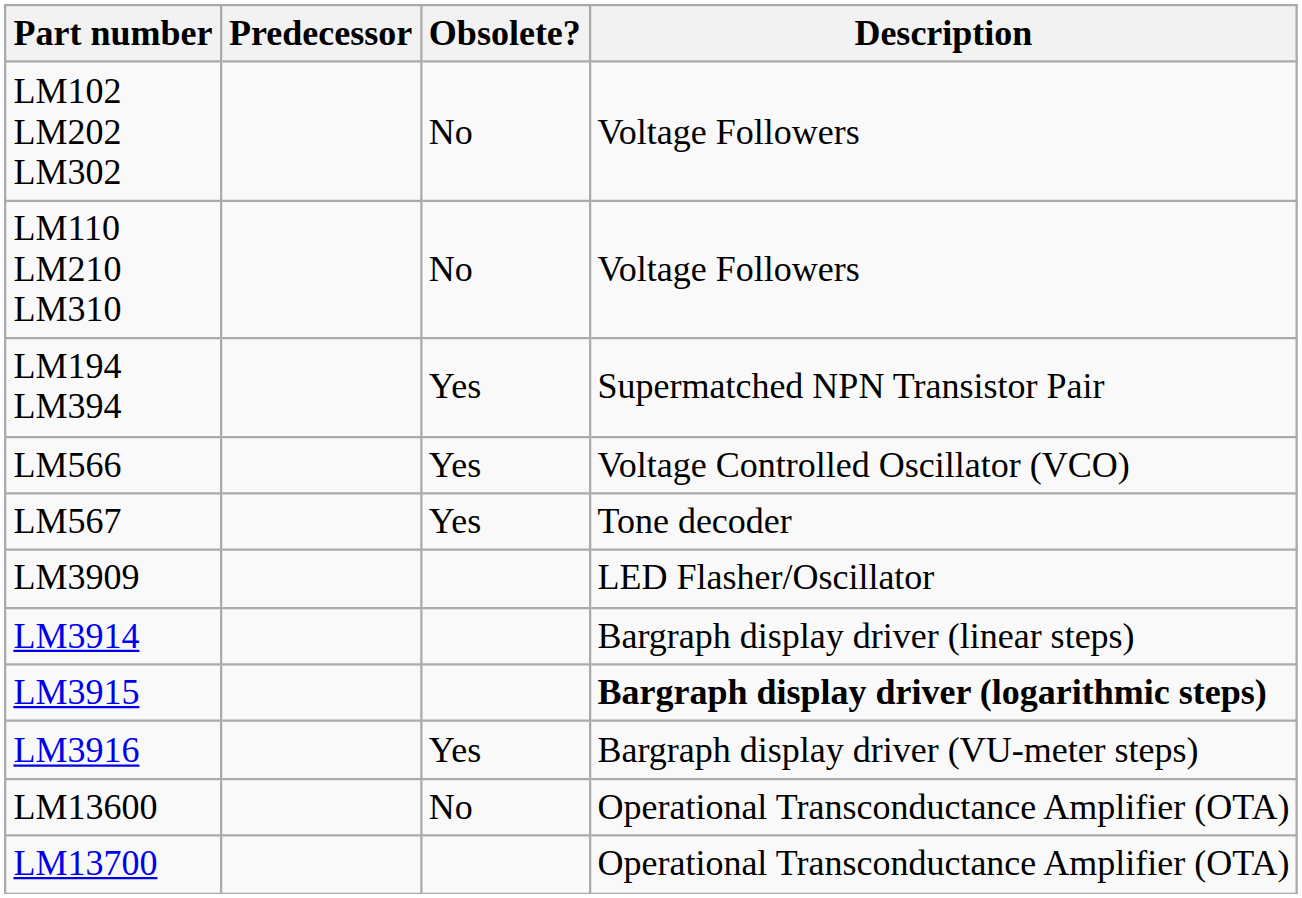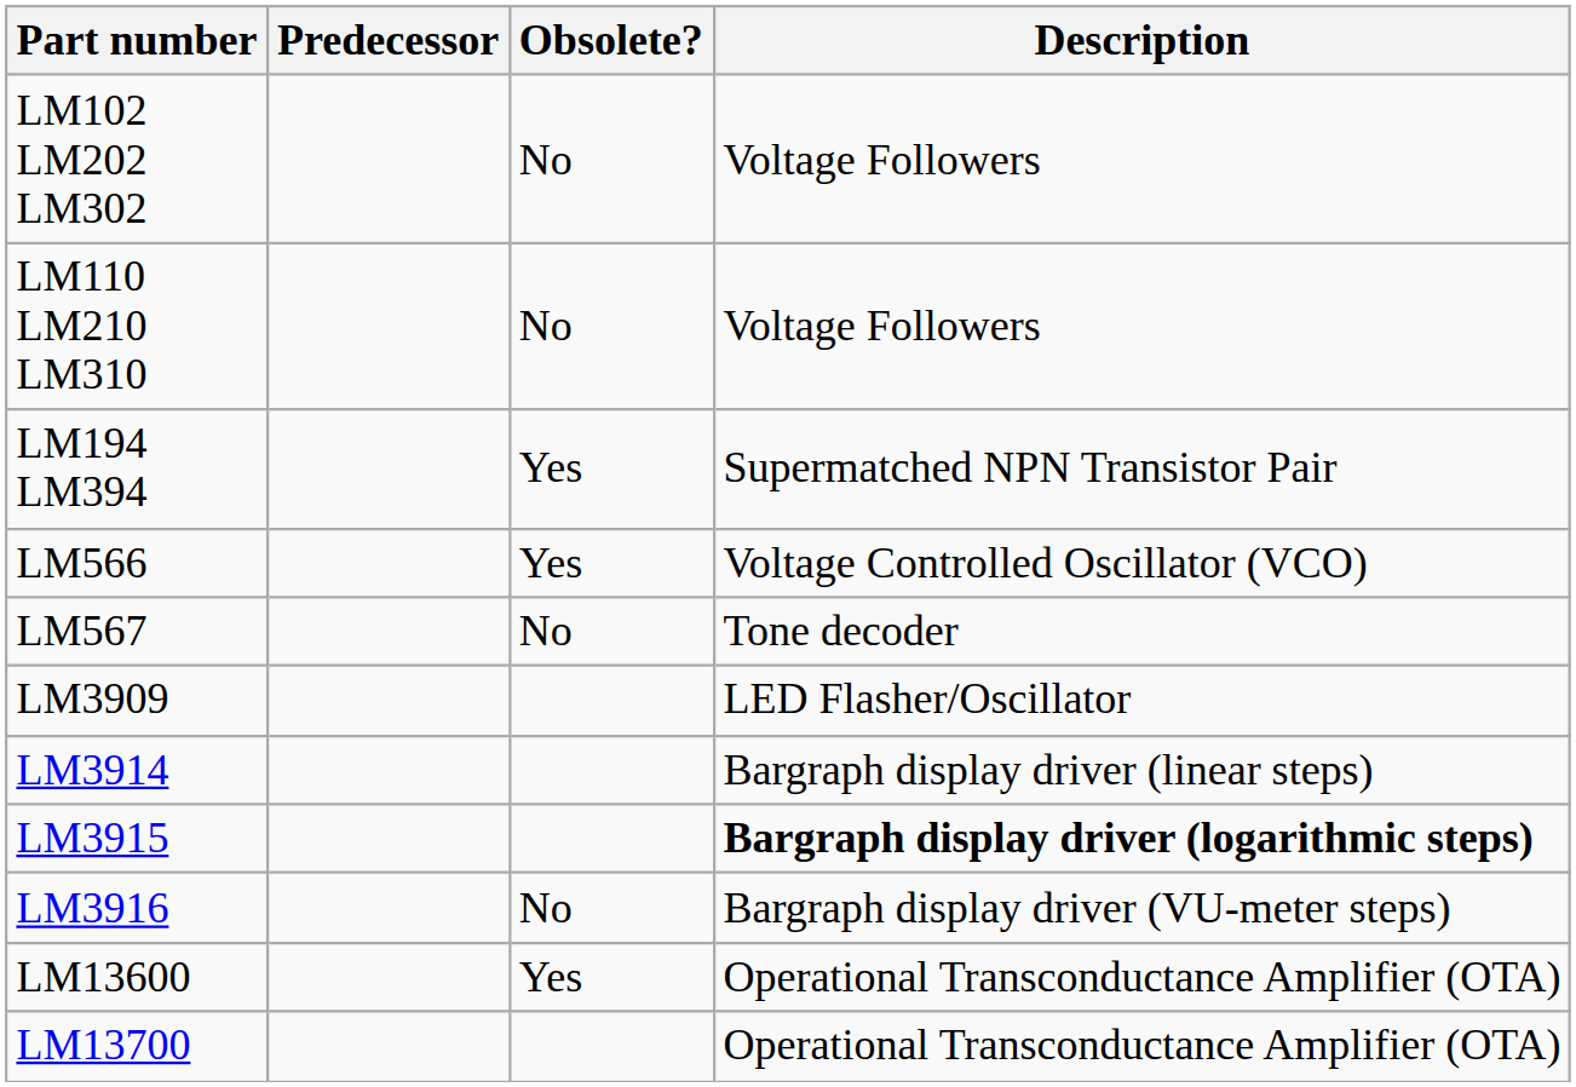LM567 | Obsolete?: Yes -> No
LM3916 | Obsolete?: Yes -> No
LM13600 | Obsolete?: No -> Yes
